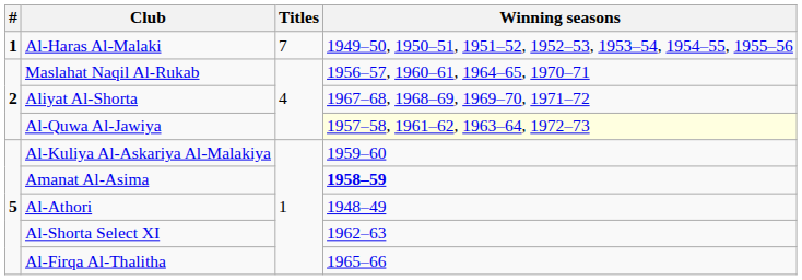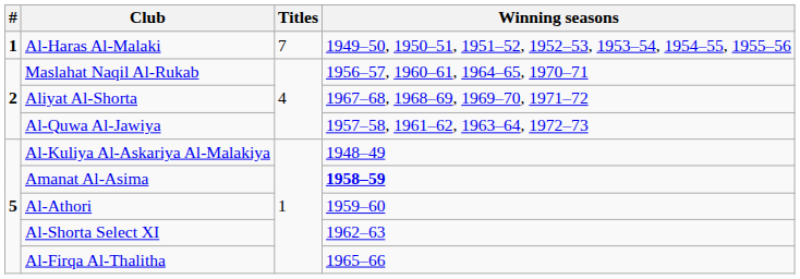Al-Quwa Al-Jawiya | Winning seasons: lightyellow background -> no background
Al-Kuliya Al-Askariya Al-Malakiya | Winning seasons: 1959–60 -> 1948–49
Al-Athori | Winning seasons: 1948–49 -> 1959–60
